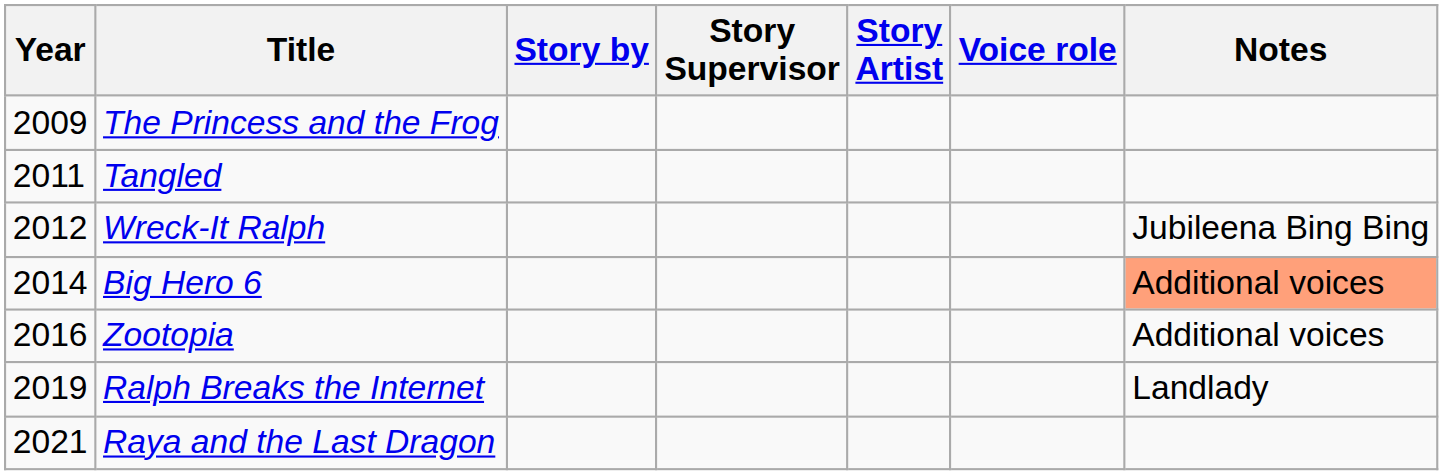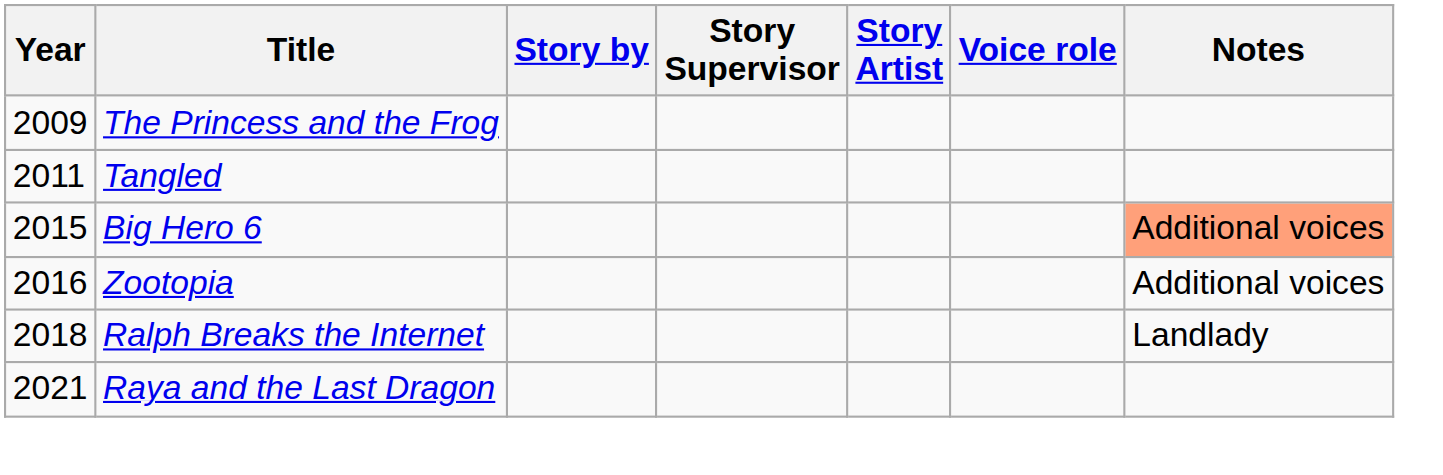- row: 2012 | Wreck-It Ralph | Jubileena Bing Bing
Big Hero 6 | Year: 2014 -> 2015
Ralph Breaks the Internet | Year: 2019 -> 2018
